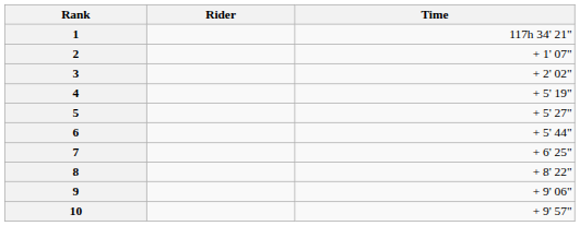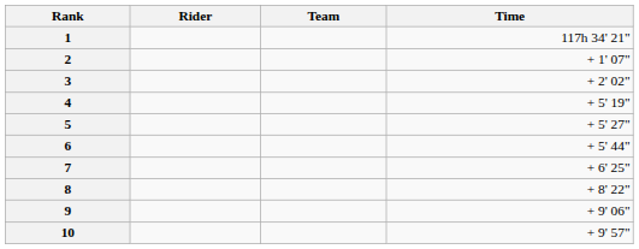+ column: Team
